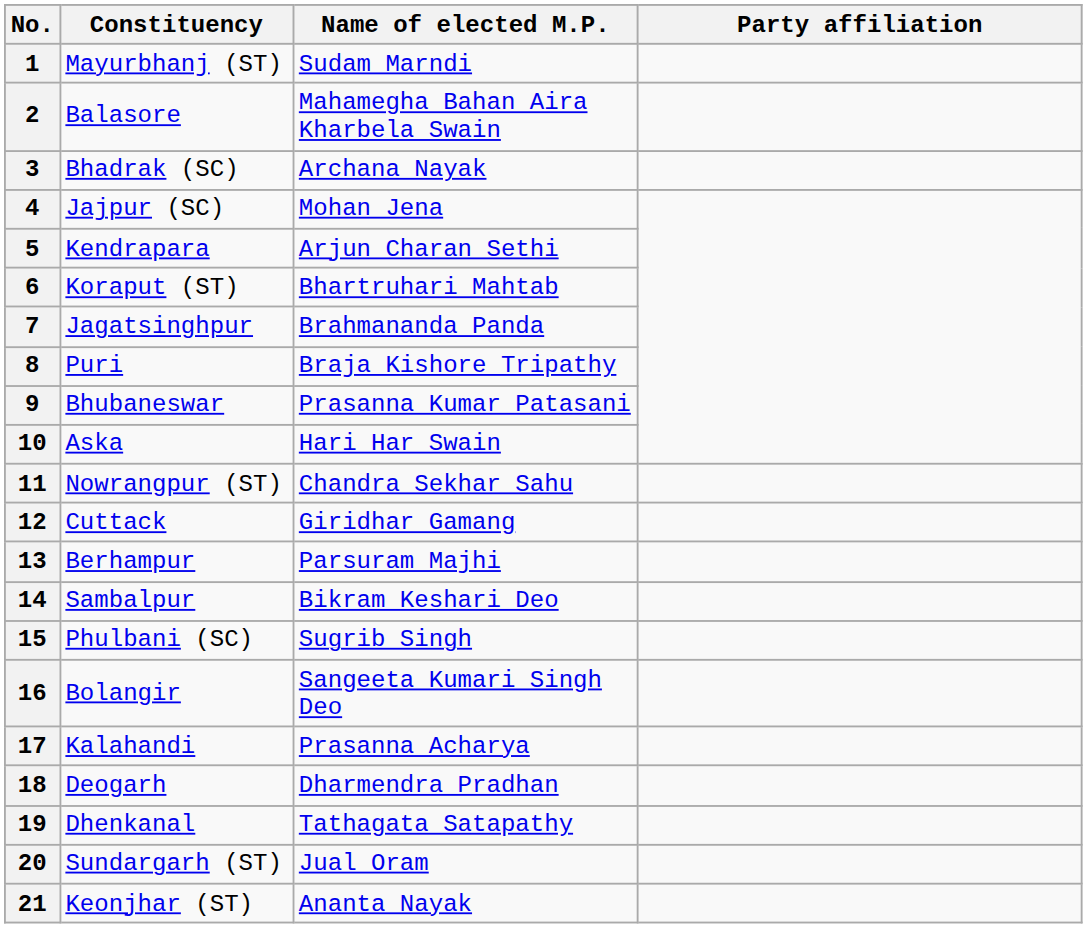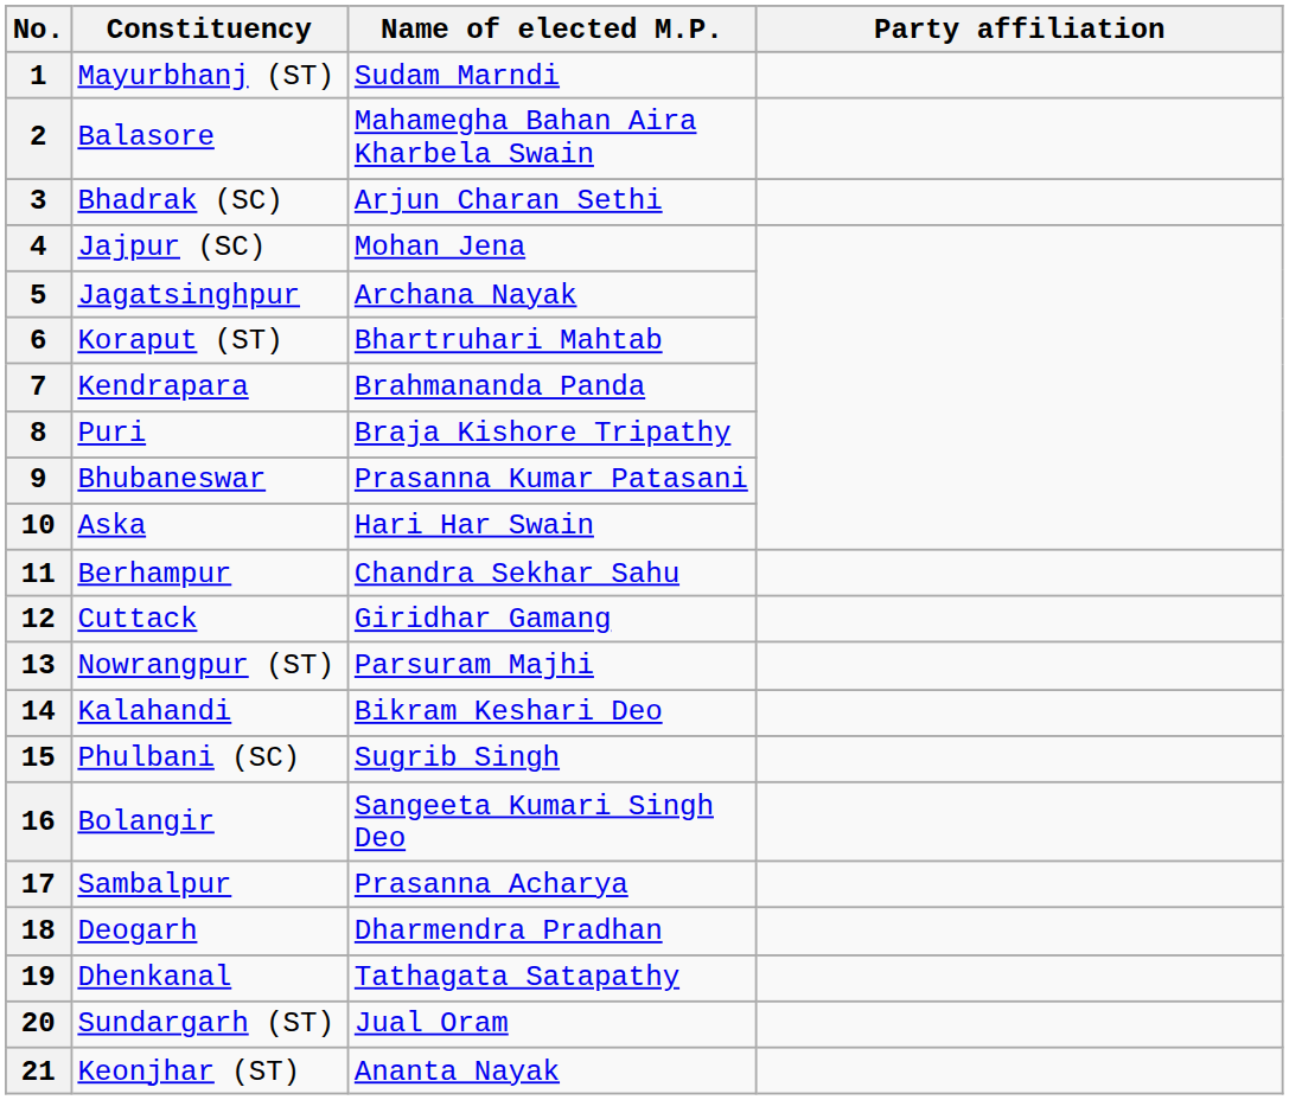3 | Name of elected M.P.: Archana Nayak -> Arjun Charan Sethi
5 | Constituency: Kendrapara -> Jagatsinghpur
5 | Name of elected M.P.: Arjun Charan Sethi -> Archana Nayak
7 | Constituency: Jagatsinghpur -> Kendrapara
11 | Constituency: Nowrangpur (ST) -> Berhampur
13 | Constituency: Berhampur -> Nowrangpur (ST)
14 | Constituency: Sambalpur -> Kalahandi
17 | Constituency: Kalahandi -> Sambalpur
